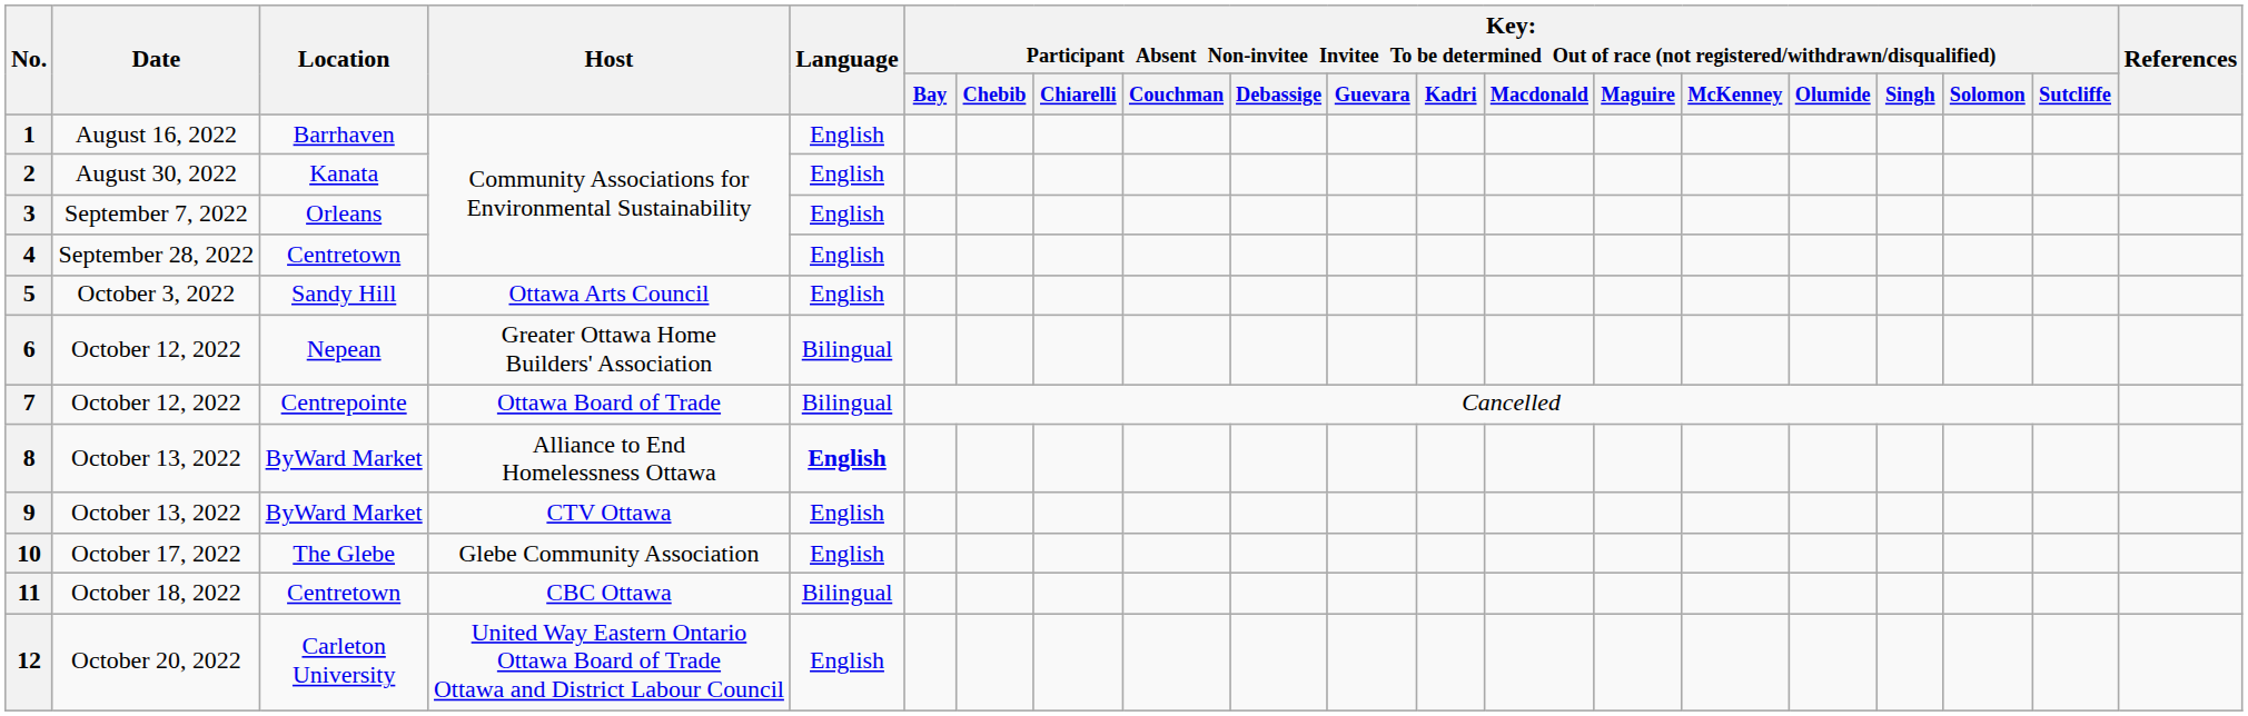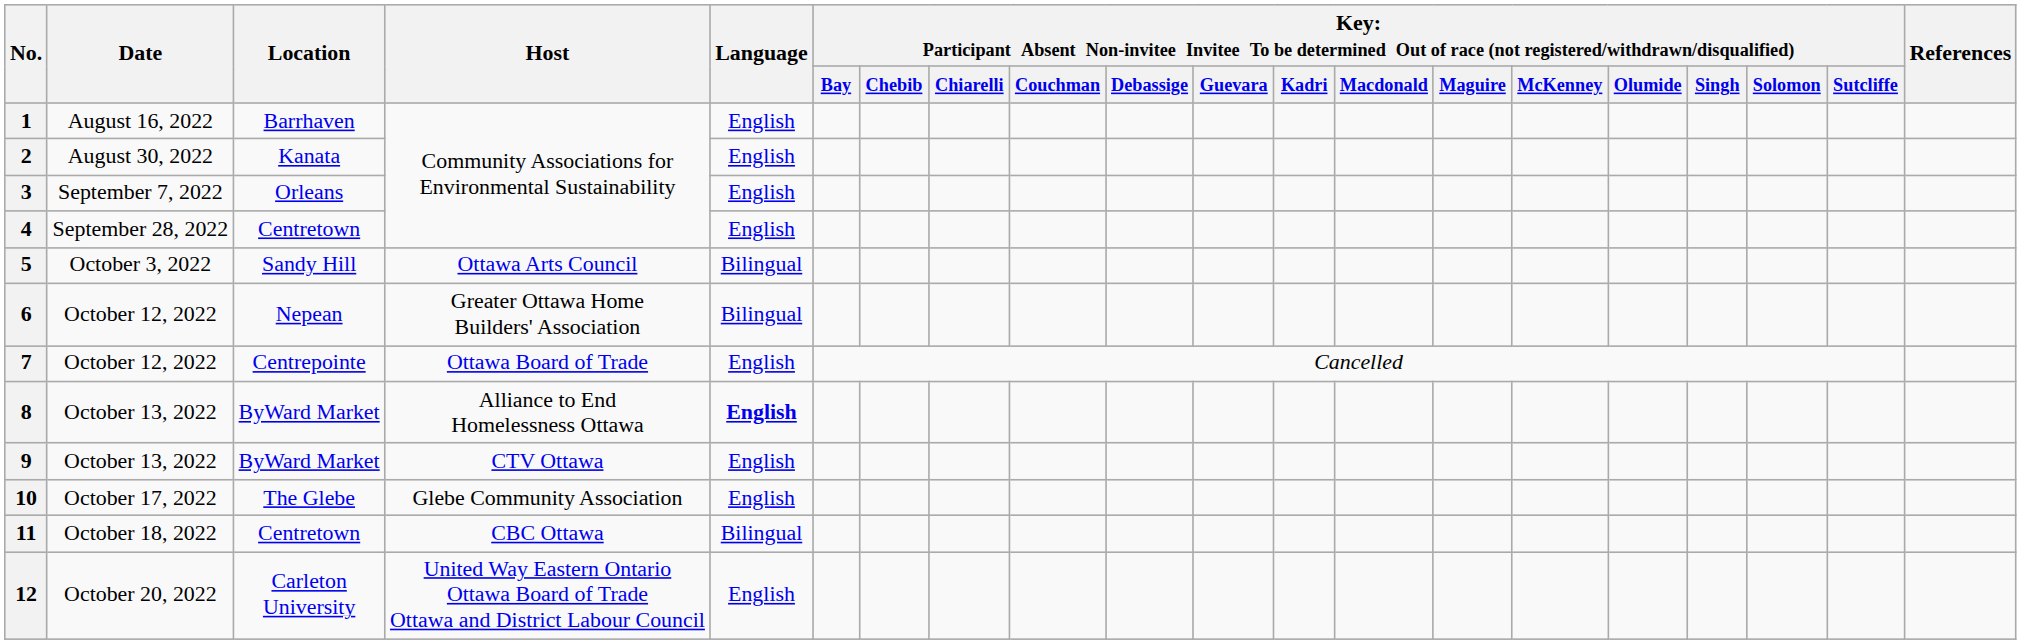5 | Language: English -> Bilingual
7 | Language: Bilingual -> English
